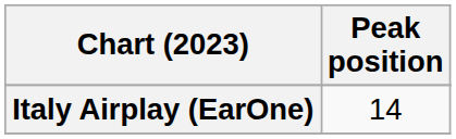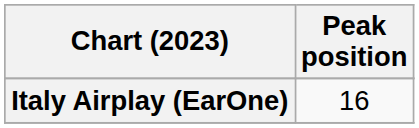Italy Airplay (EarOne) | Peak position: 14 -> 16
